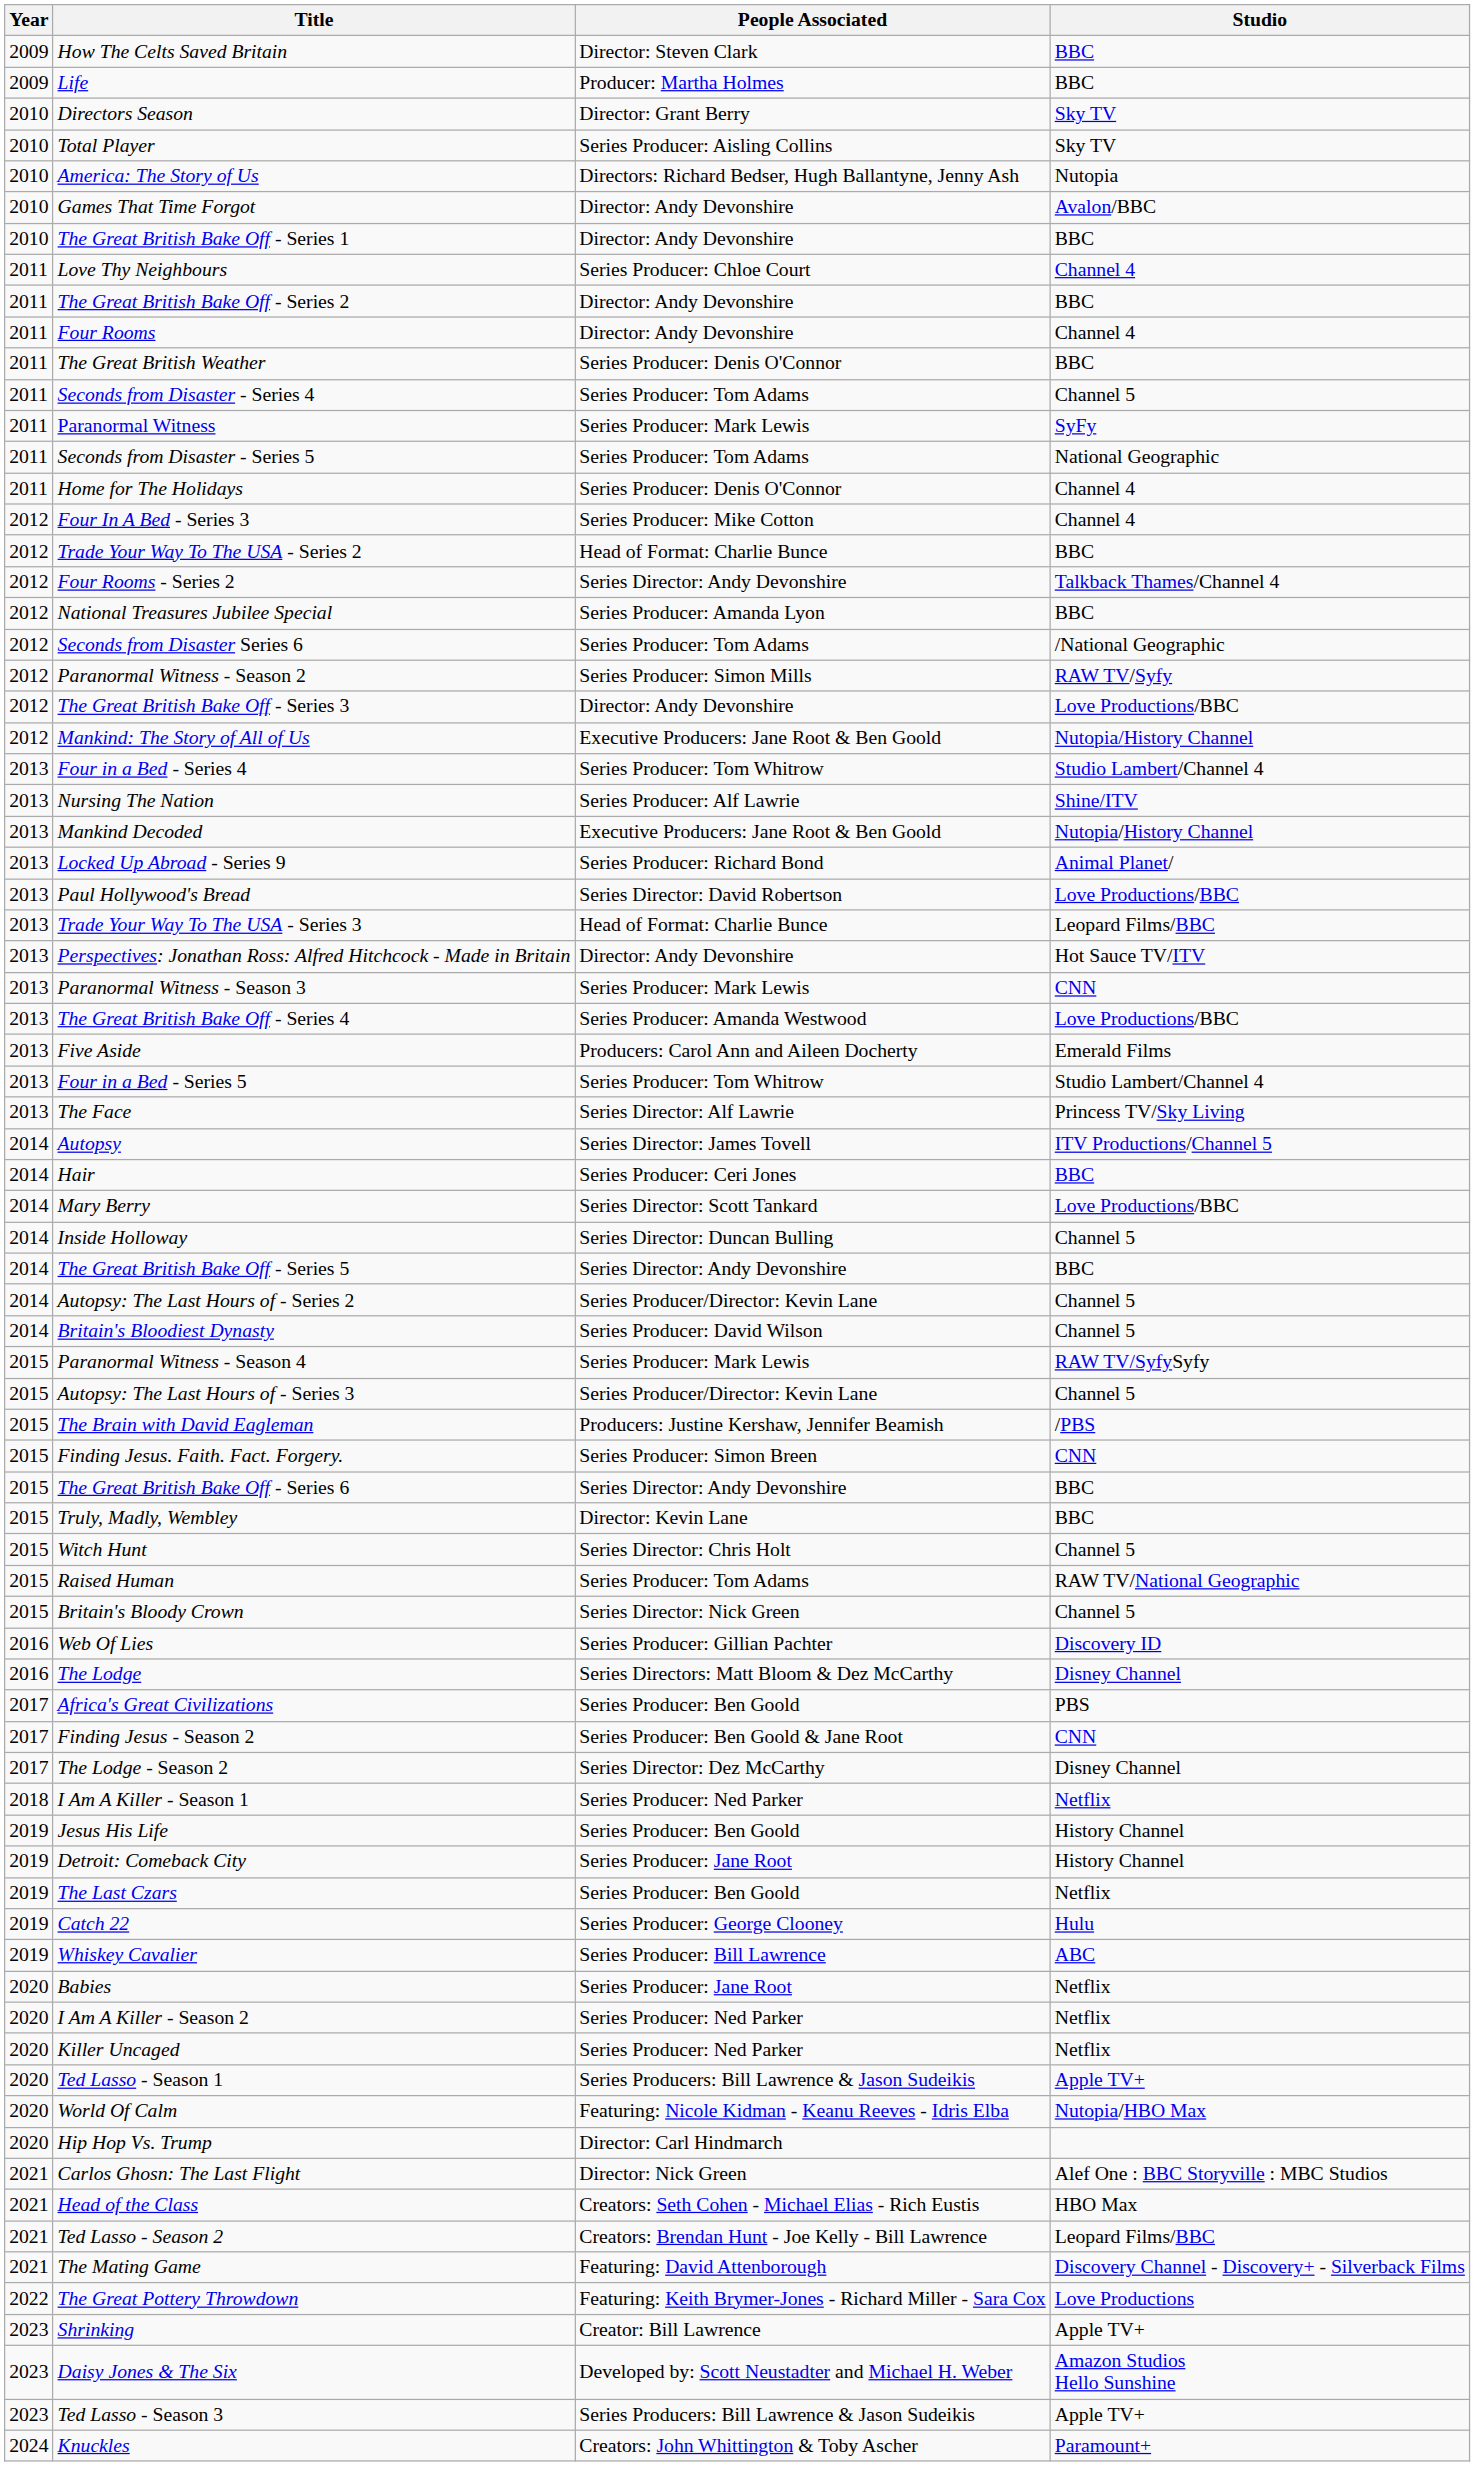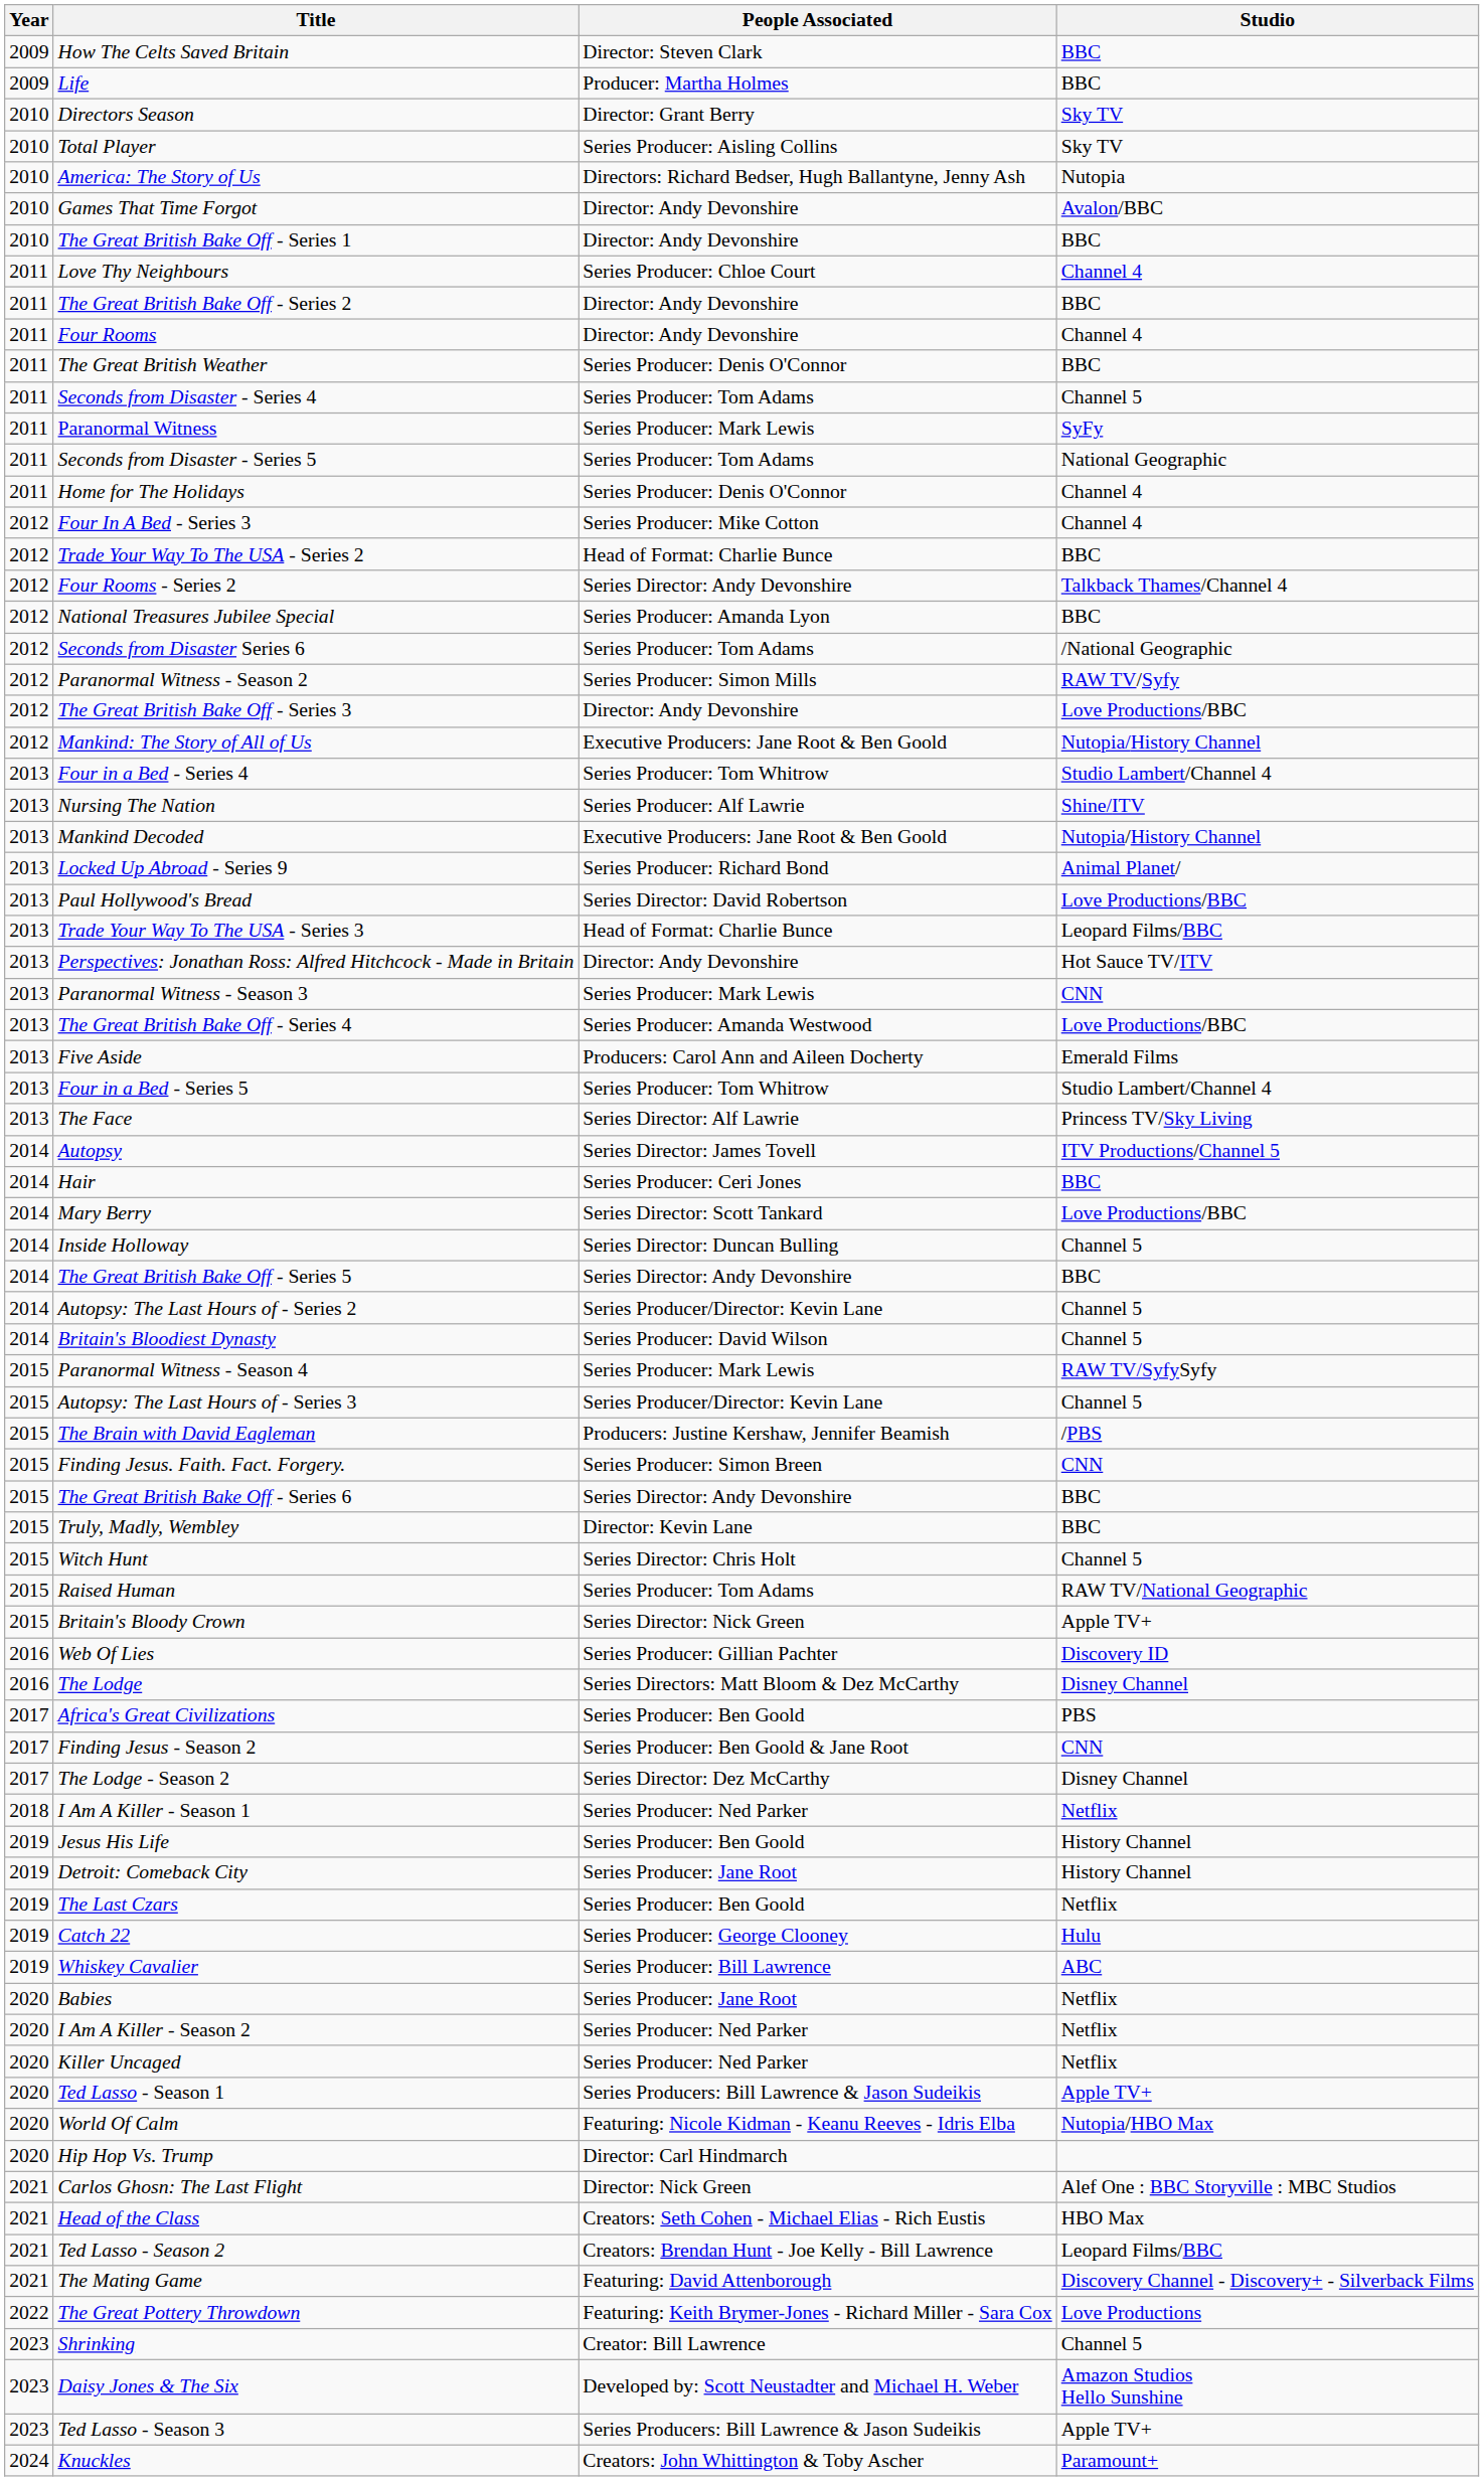Britain's Bloody Crown | Studio: Channel 5 -> Apple TV+
Shrinking | Studio: Apple TV+ -> Channel 5
